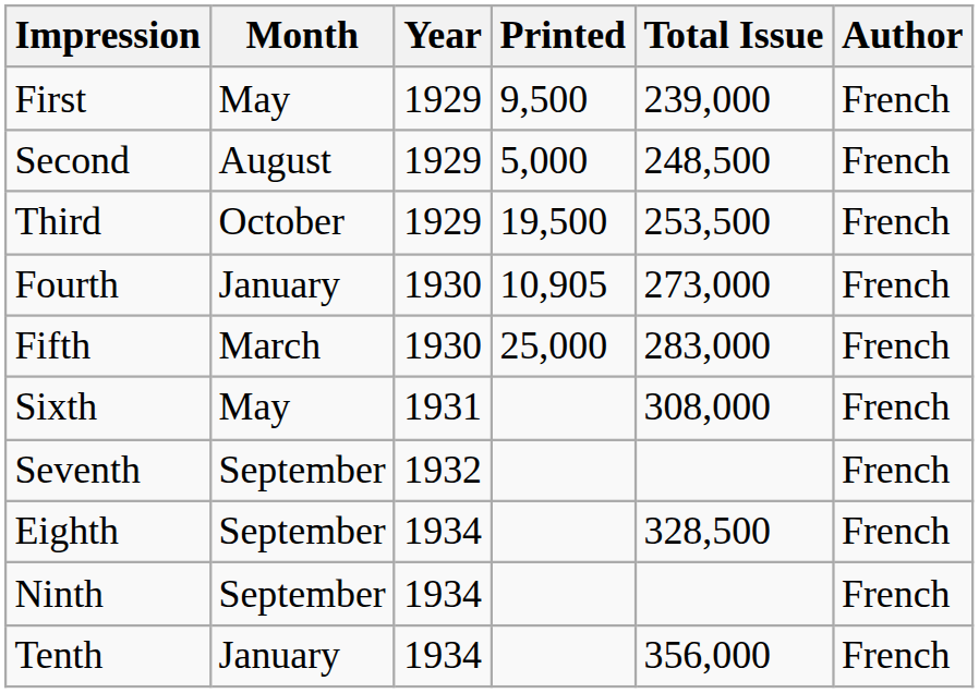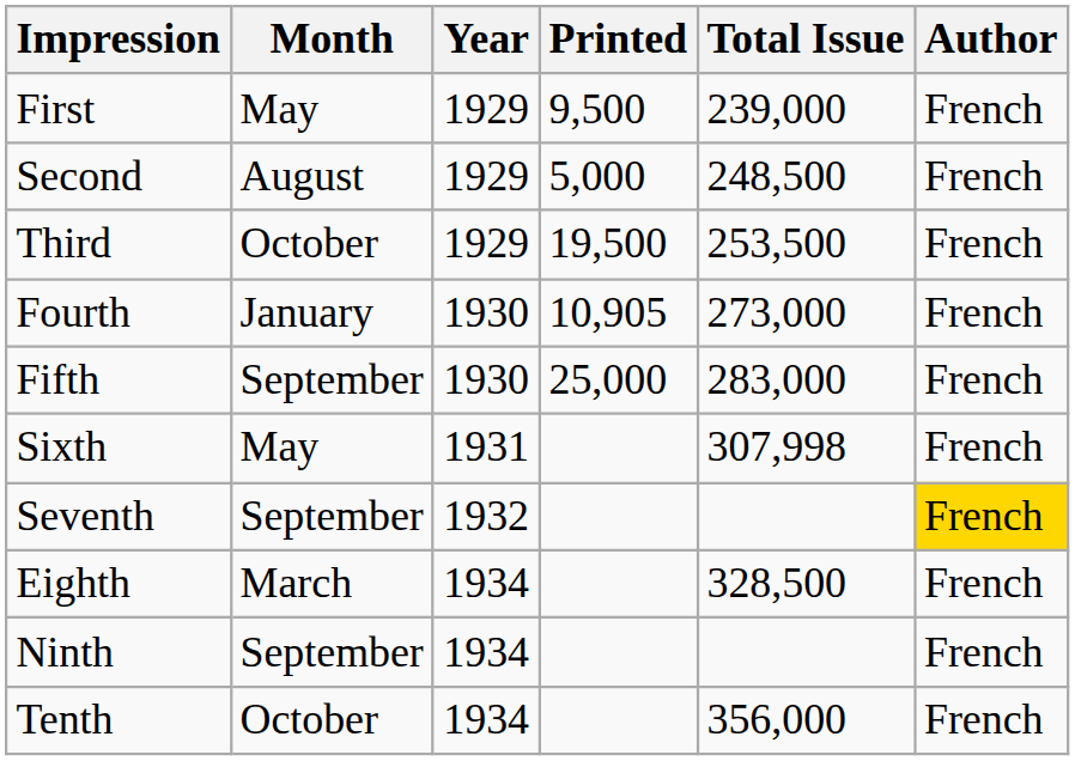Fifth | Month: March -> September
Sixth | Total Issue: 308,000 -> 307,998
Seventh | Author: no background -> gold background
Eighth | Month: September -> March
Tenth | Month: January -> October
